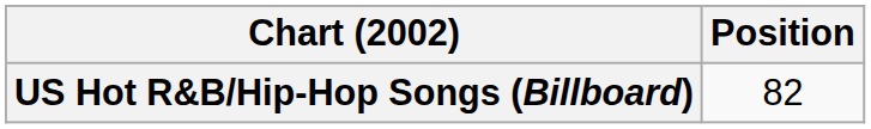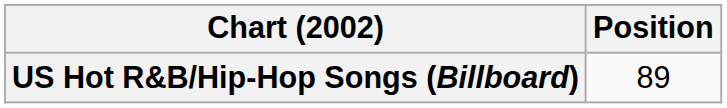US Hot R&B/Hip-Hop Songs (Billboard) | Position: 82 -> 89
